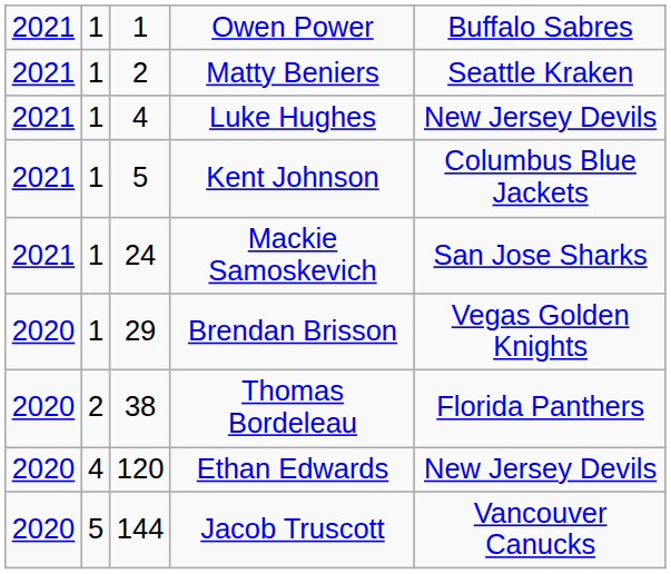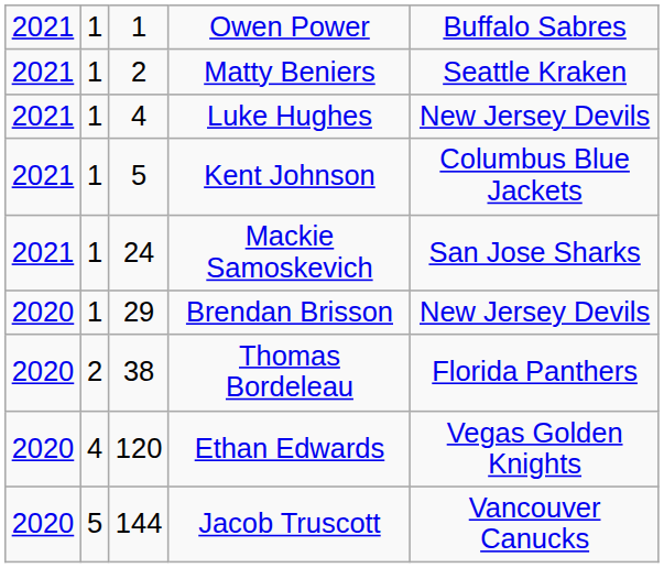Brendan Brisson | column 5: Vegas Golden Knights -> New Jersey Devils
Ethan Edwards | column 5: New Jersey Devils -> Vegas Golden Knights
